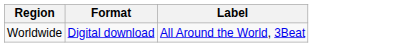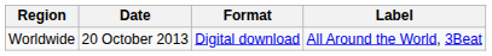+ column: Date | 20 October 2013
